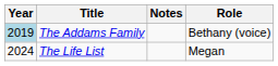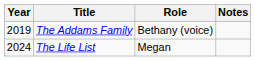columns swapped: Role <-> Notes
The Addams Family | Year: lightblue background -> no background
